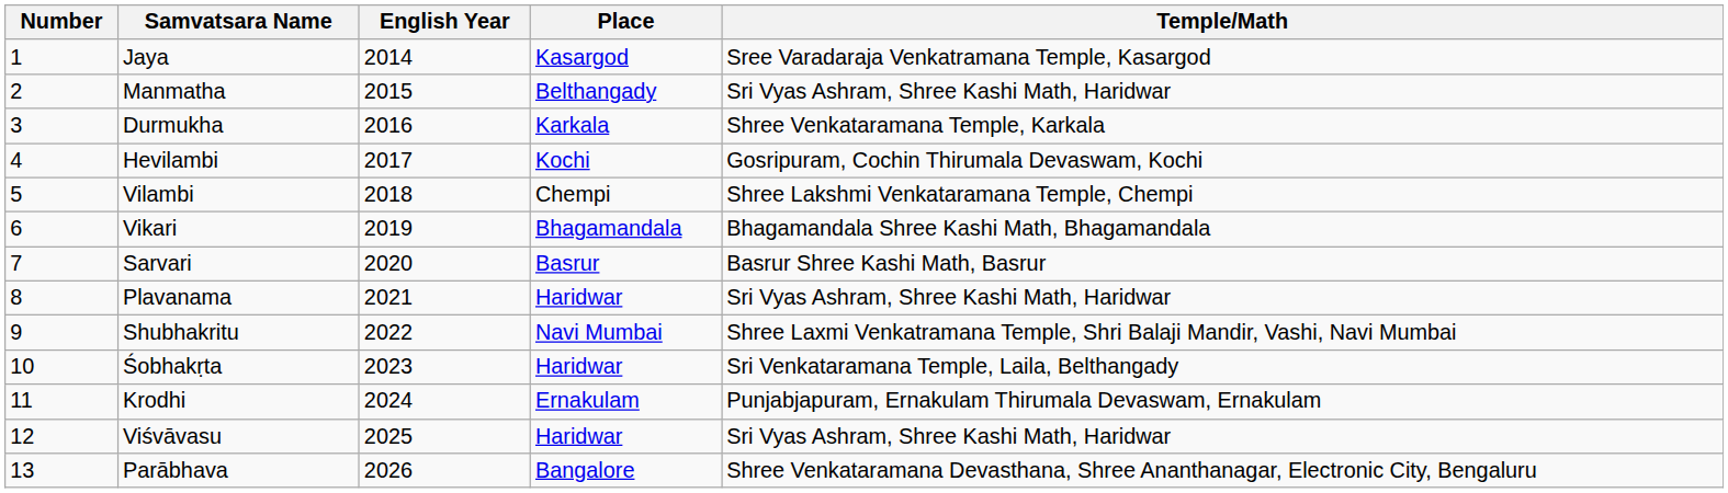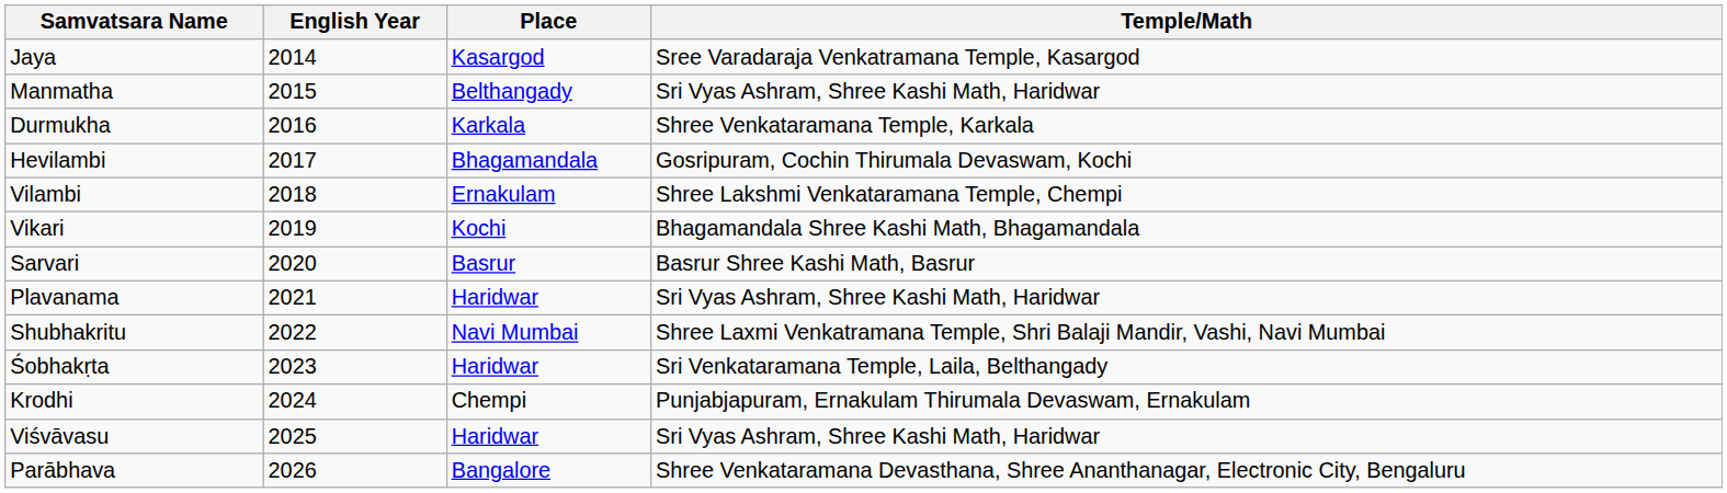- column: Number | 1 | 2 | 3 | 4 | 5 | 6 | 7 | 8 | 9 | 10 | 11 | 12 | 13
Hevilambi | Place: Kochi -> Bhagamandala
Vilambi | Place: Chempi -> Ernakulam
Vikari | Place: Bhagamandala -> Kochi
Krodhi | Place: Ernakulam -> Chempi
